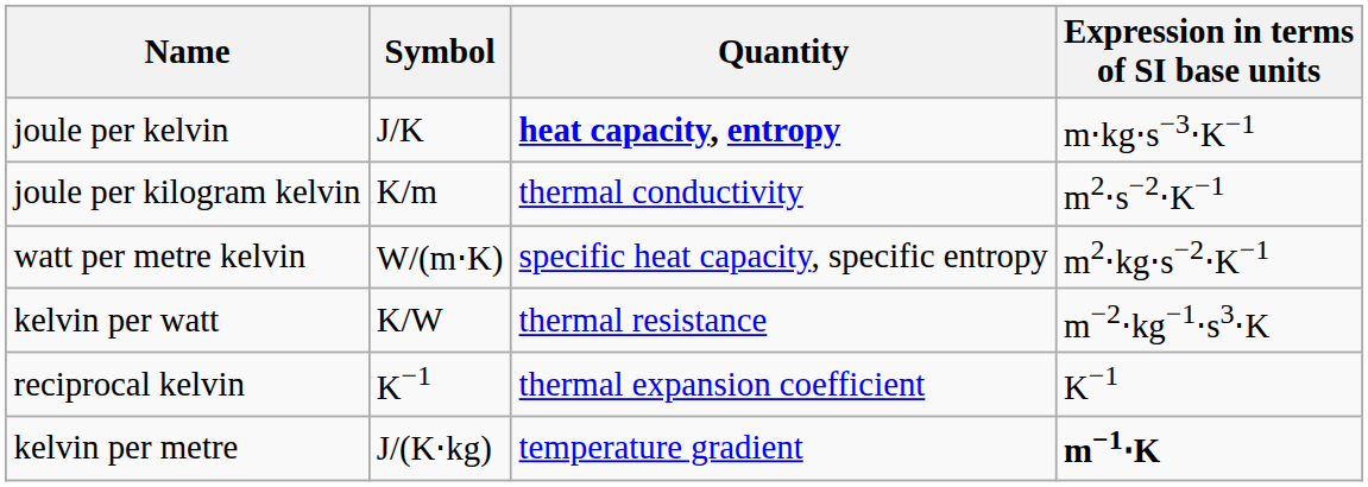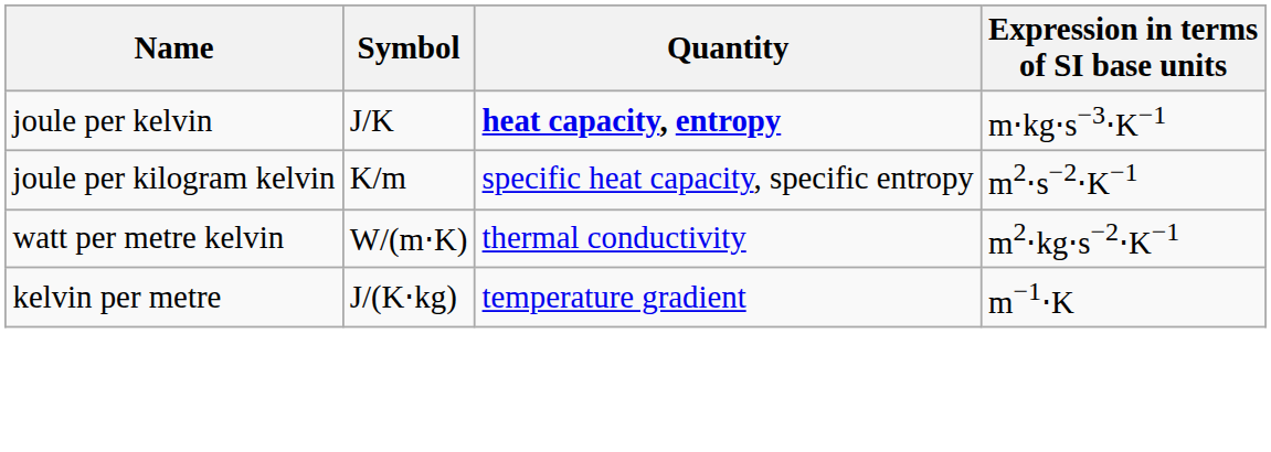joule per kilogram kelvin | Quantity: thermal conductivity -> specific heat capacity, specific entropy
watt per metre kelvin | Quantity: specific heat capacity, specific entropy -> thermal conductivity
- row: kelvin per watt | K/W | thermal resistance | m−2⋅kg−1⋅s3⋅K
- row: reciprocal kelvin | K−1 | thermal expansion coefficient | K−1
kelvin per metre | Expression in terms of SI base units: bold -> normal
